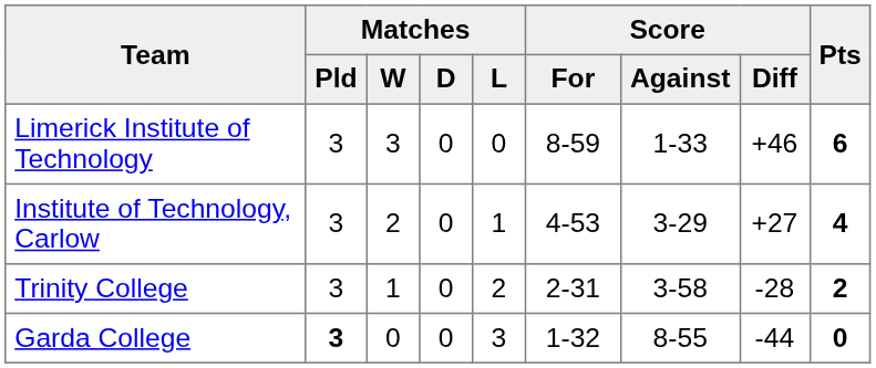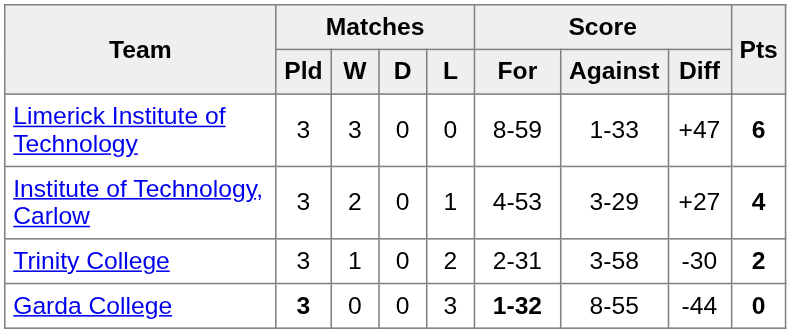Limerick Institute of Technology | Score / Diff: +46 -> +47
Trinity College | Score / Diff: -28 -> -30
Garda College | Score / For: normal -> bold
